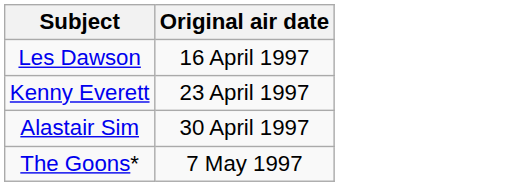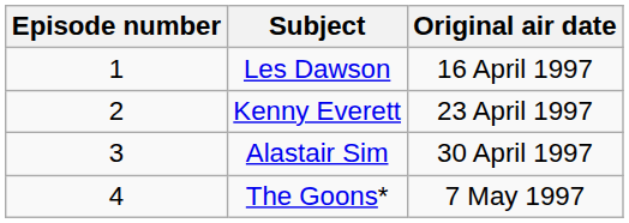+ column: Episode number | 1 | 2 | 3 | 4
